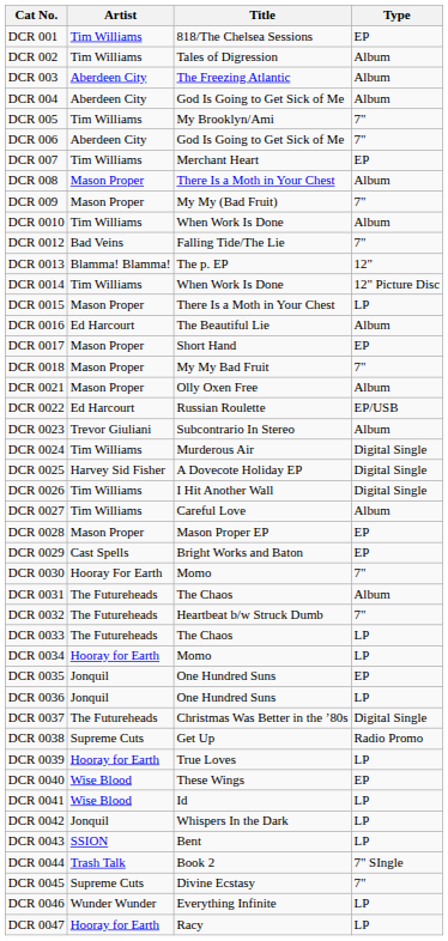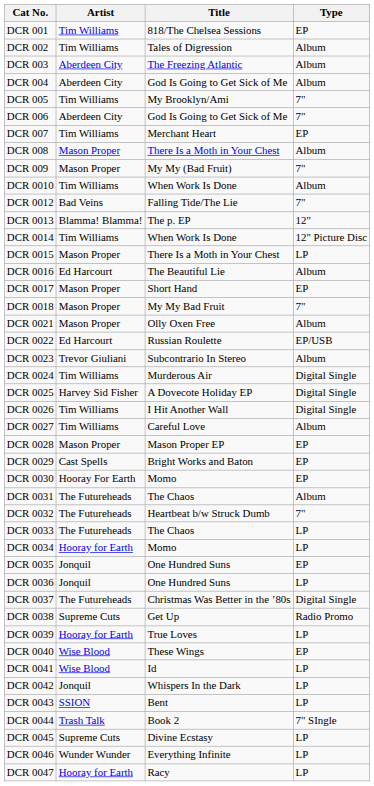DCR 0030 | Type: 7" -> EP
DCR 0045 | Type: 7" -> LP
